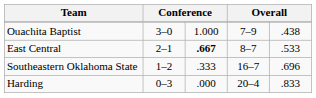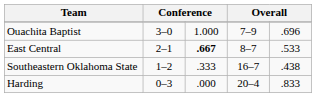Ouachita Baptist | column 5: .438 -> .696
Southeastern Oklahoma State | column 5: .696 -> .438
